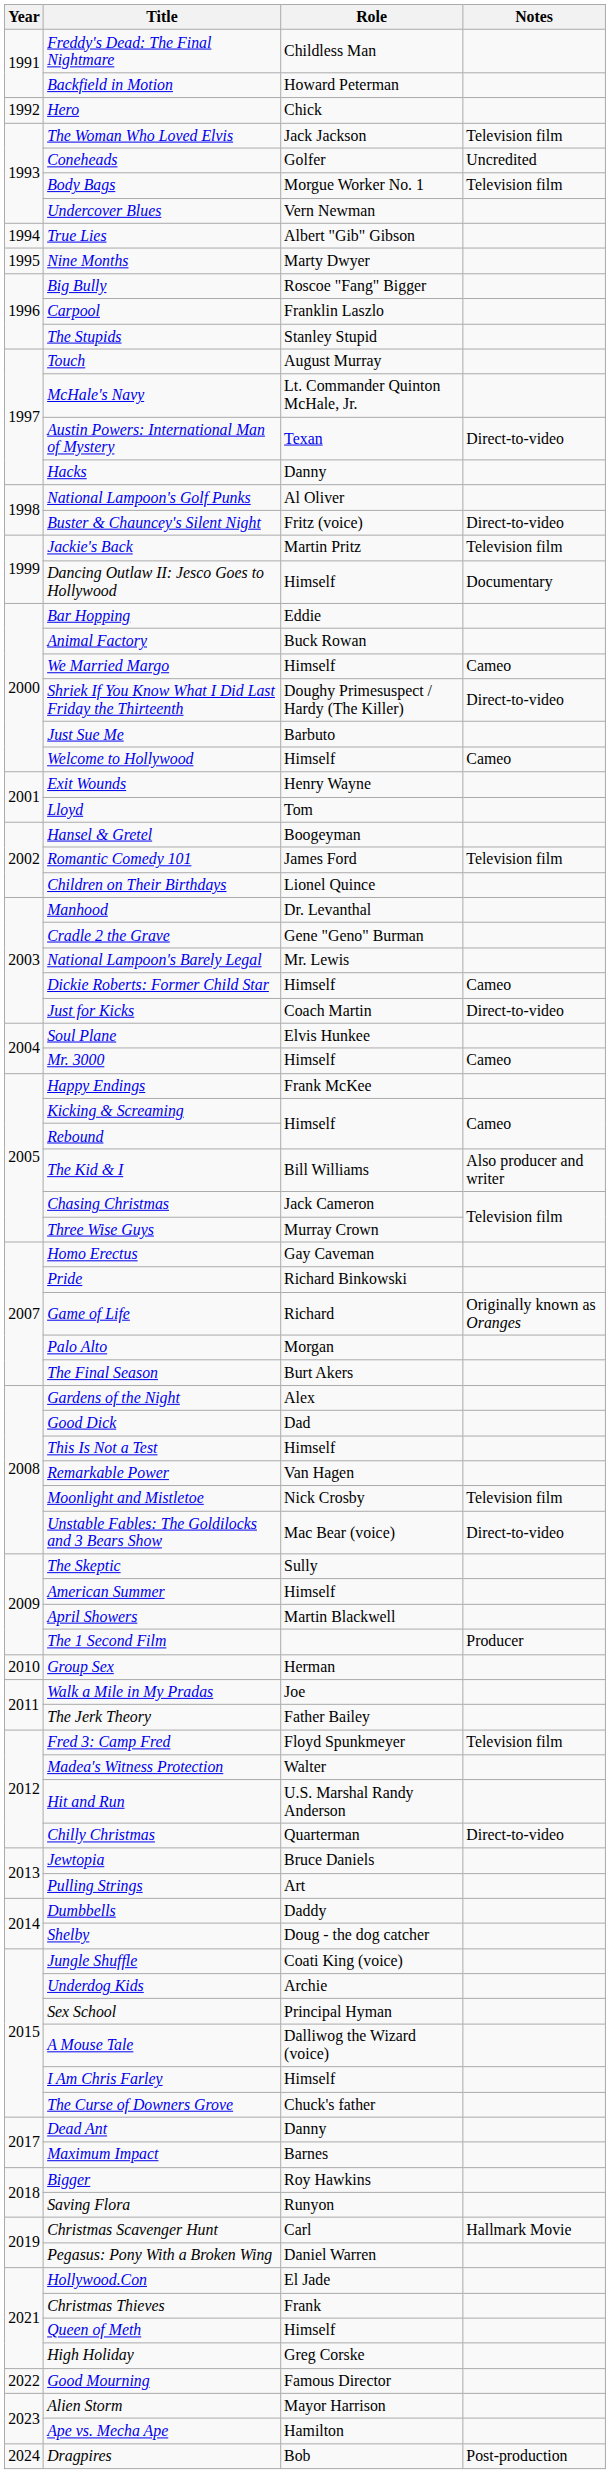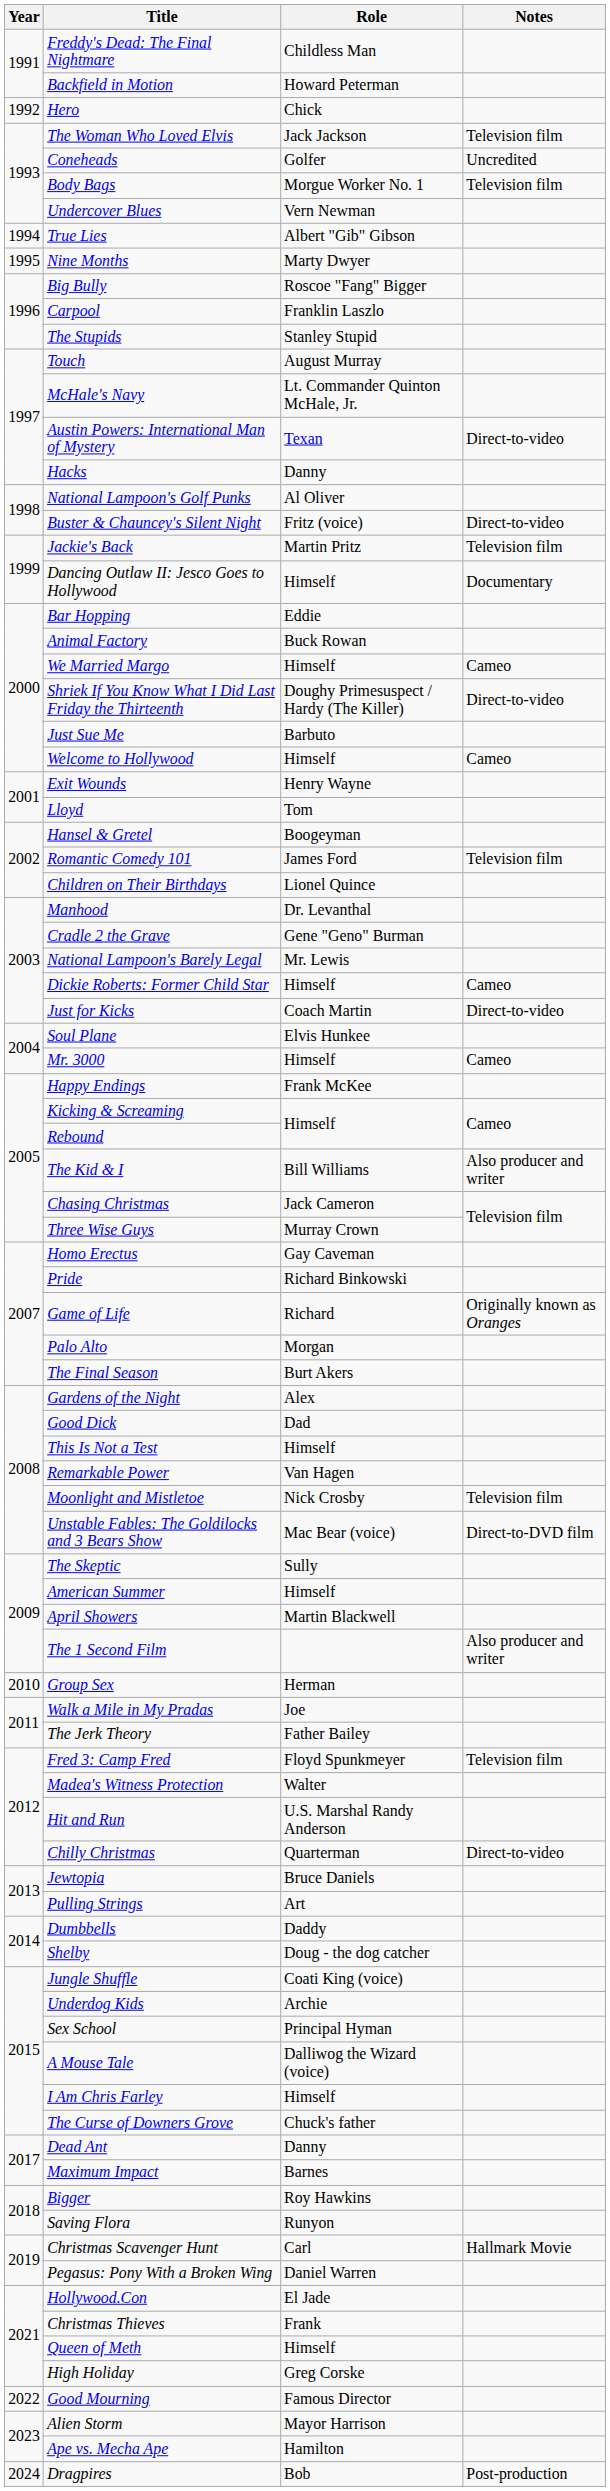Unstable Fables: The Goldilocks and 3 Bears Show | Notes: Direct-to-video -> Direct-to-DVD film
The 1 Second Film | Notes: Producer -> Also producer and writer
